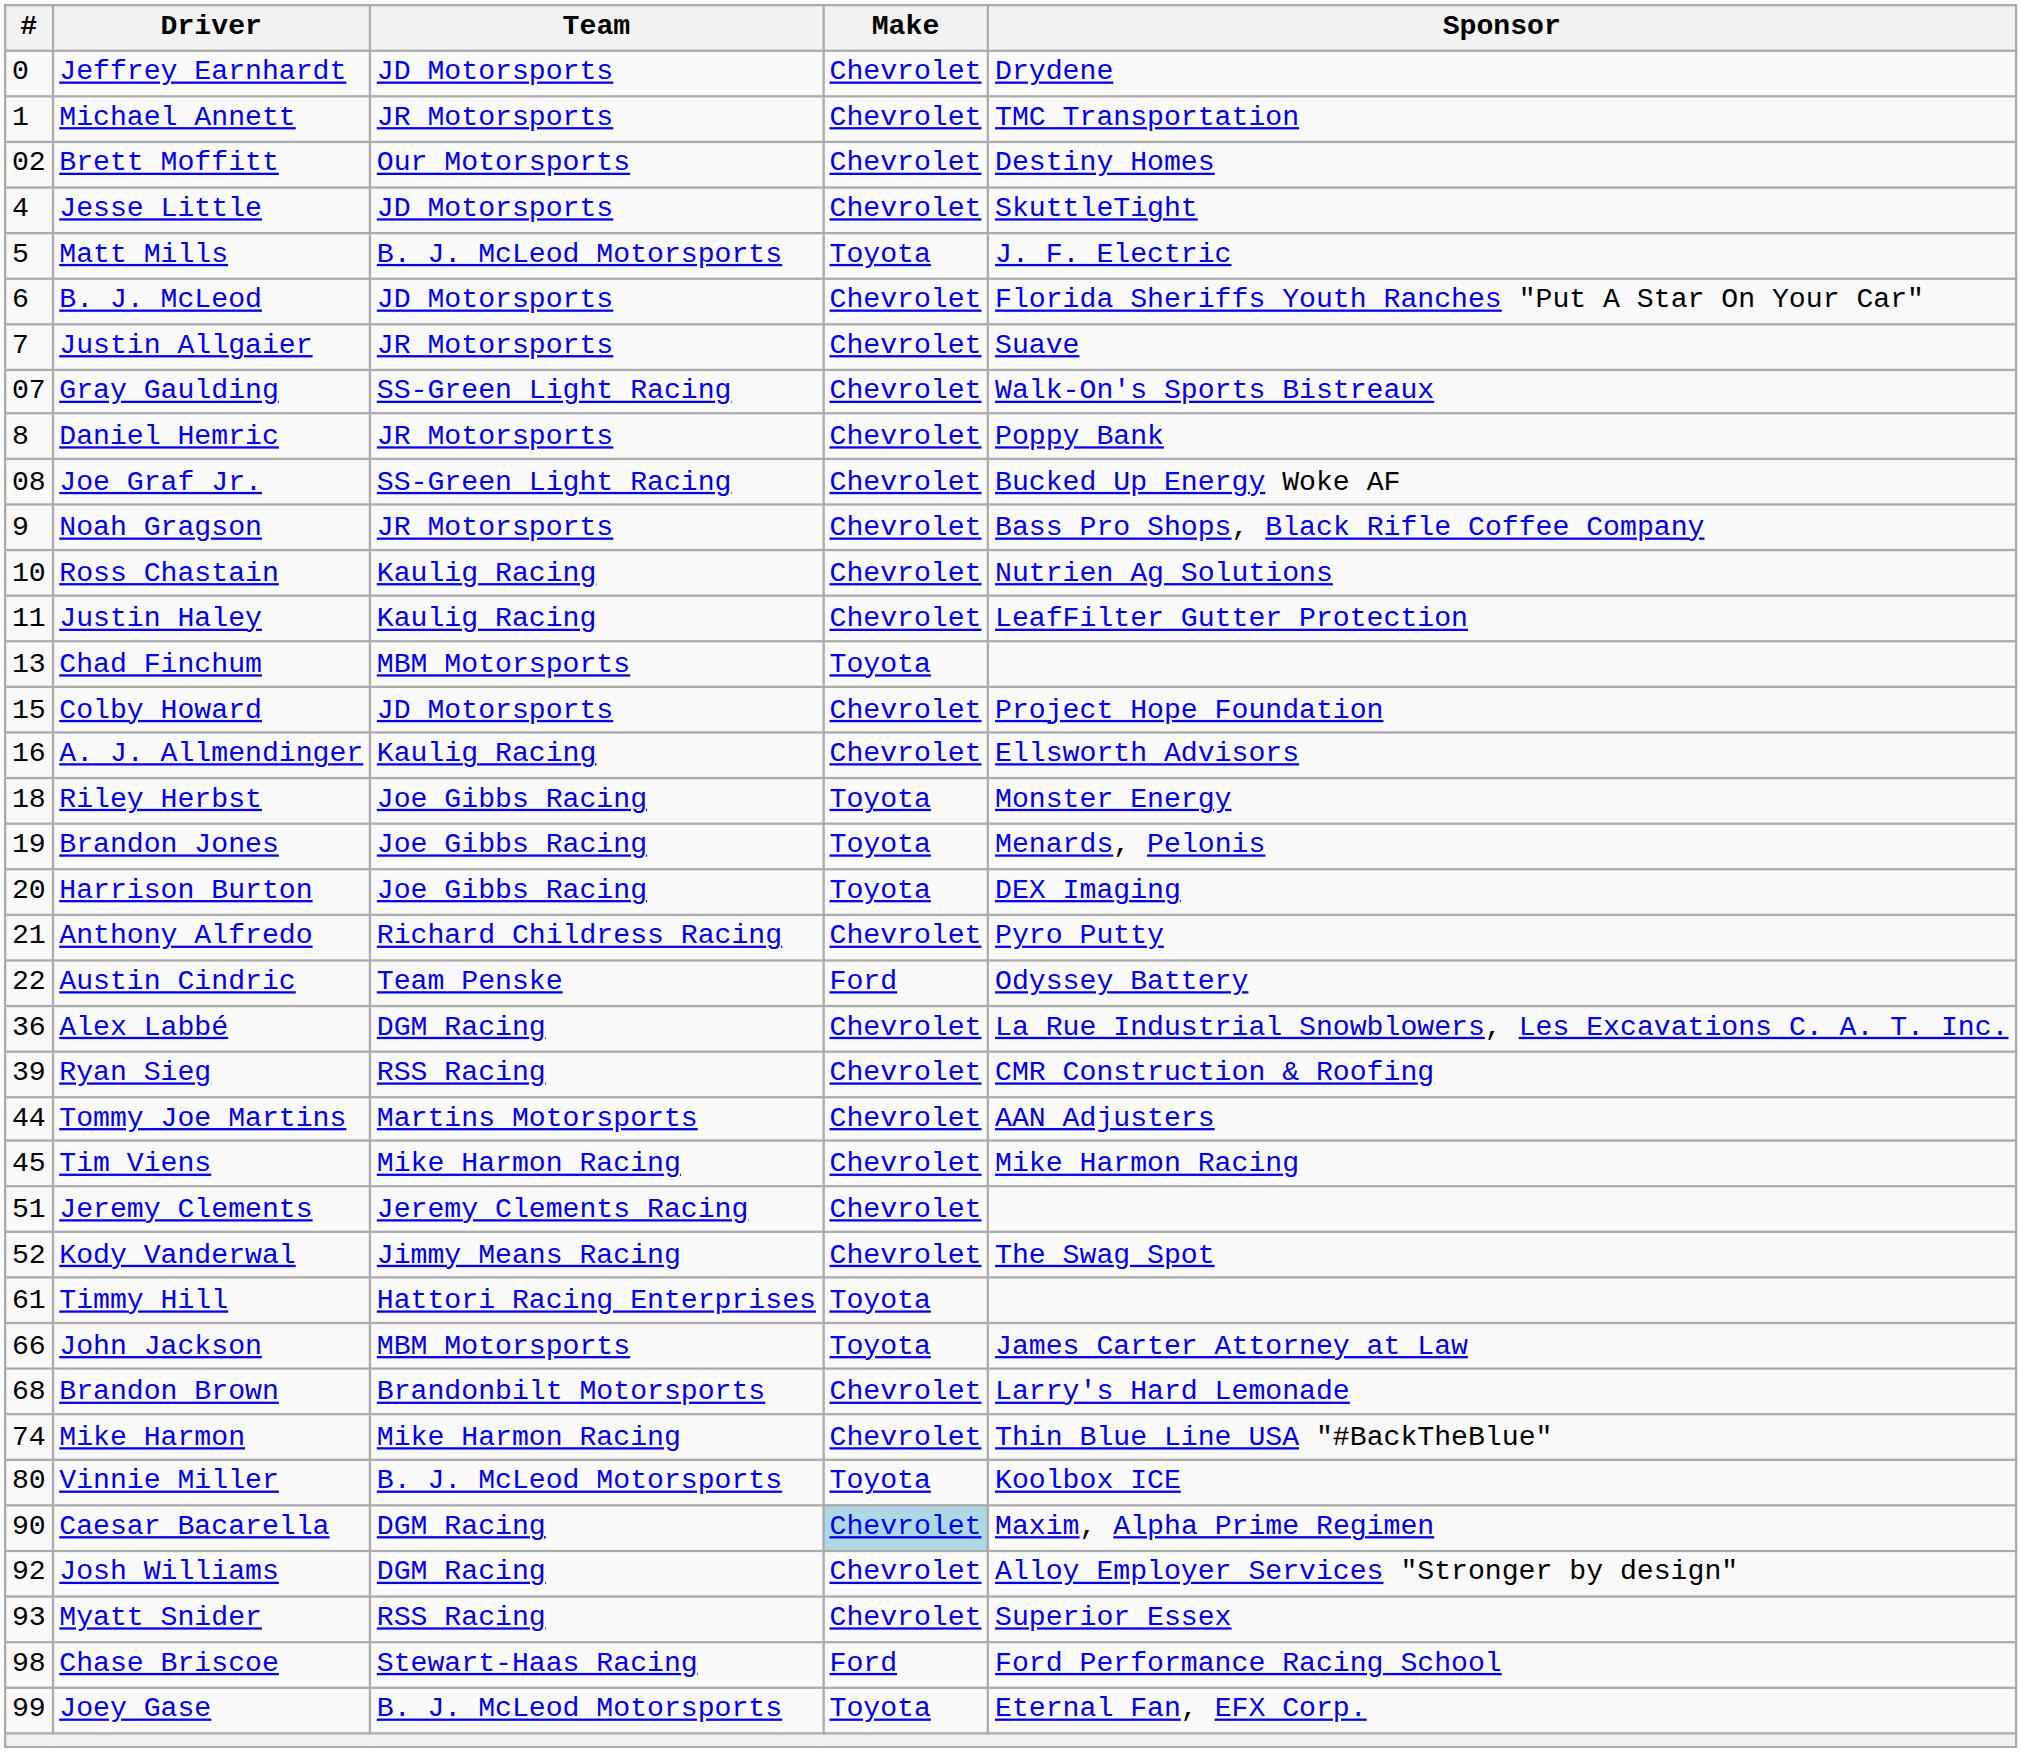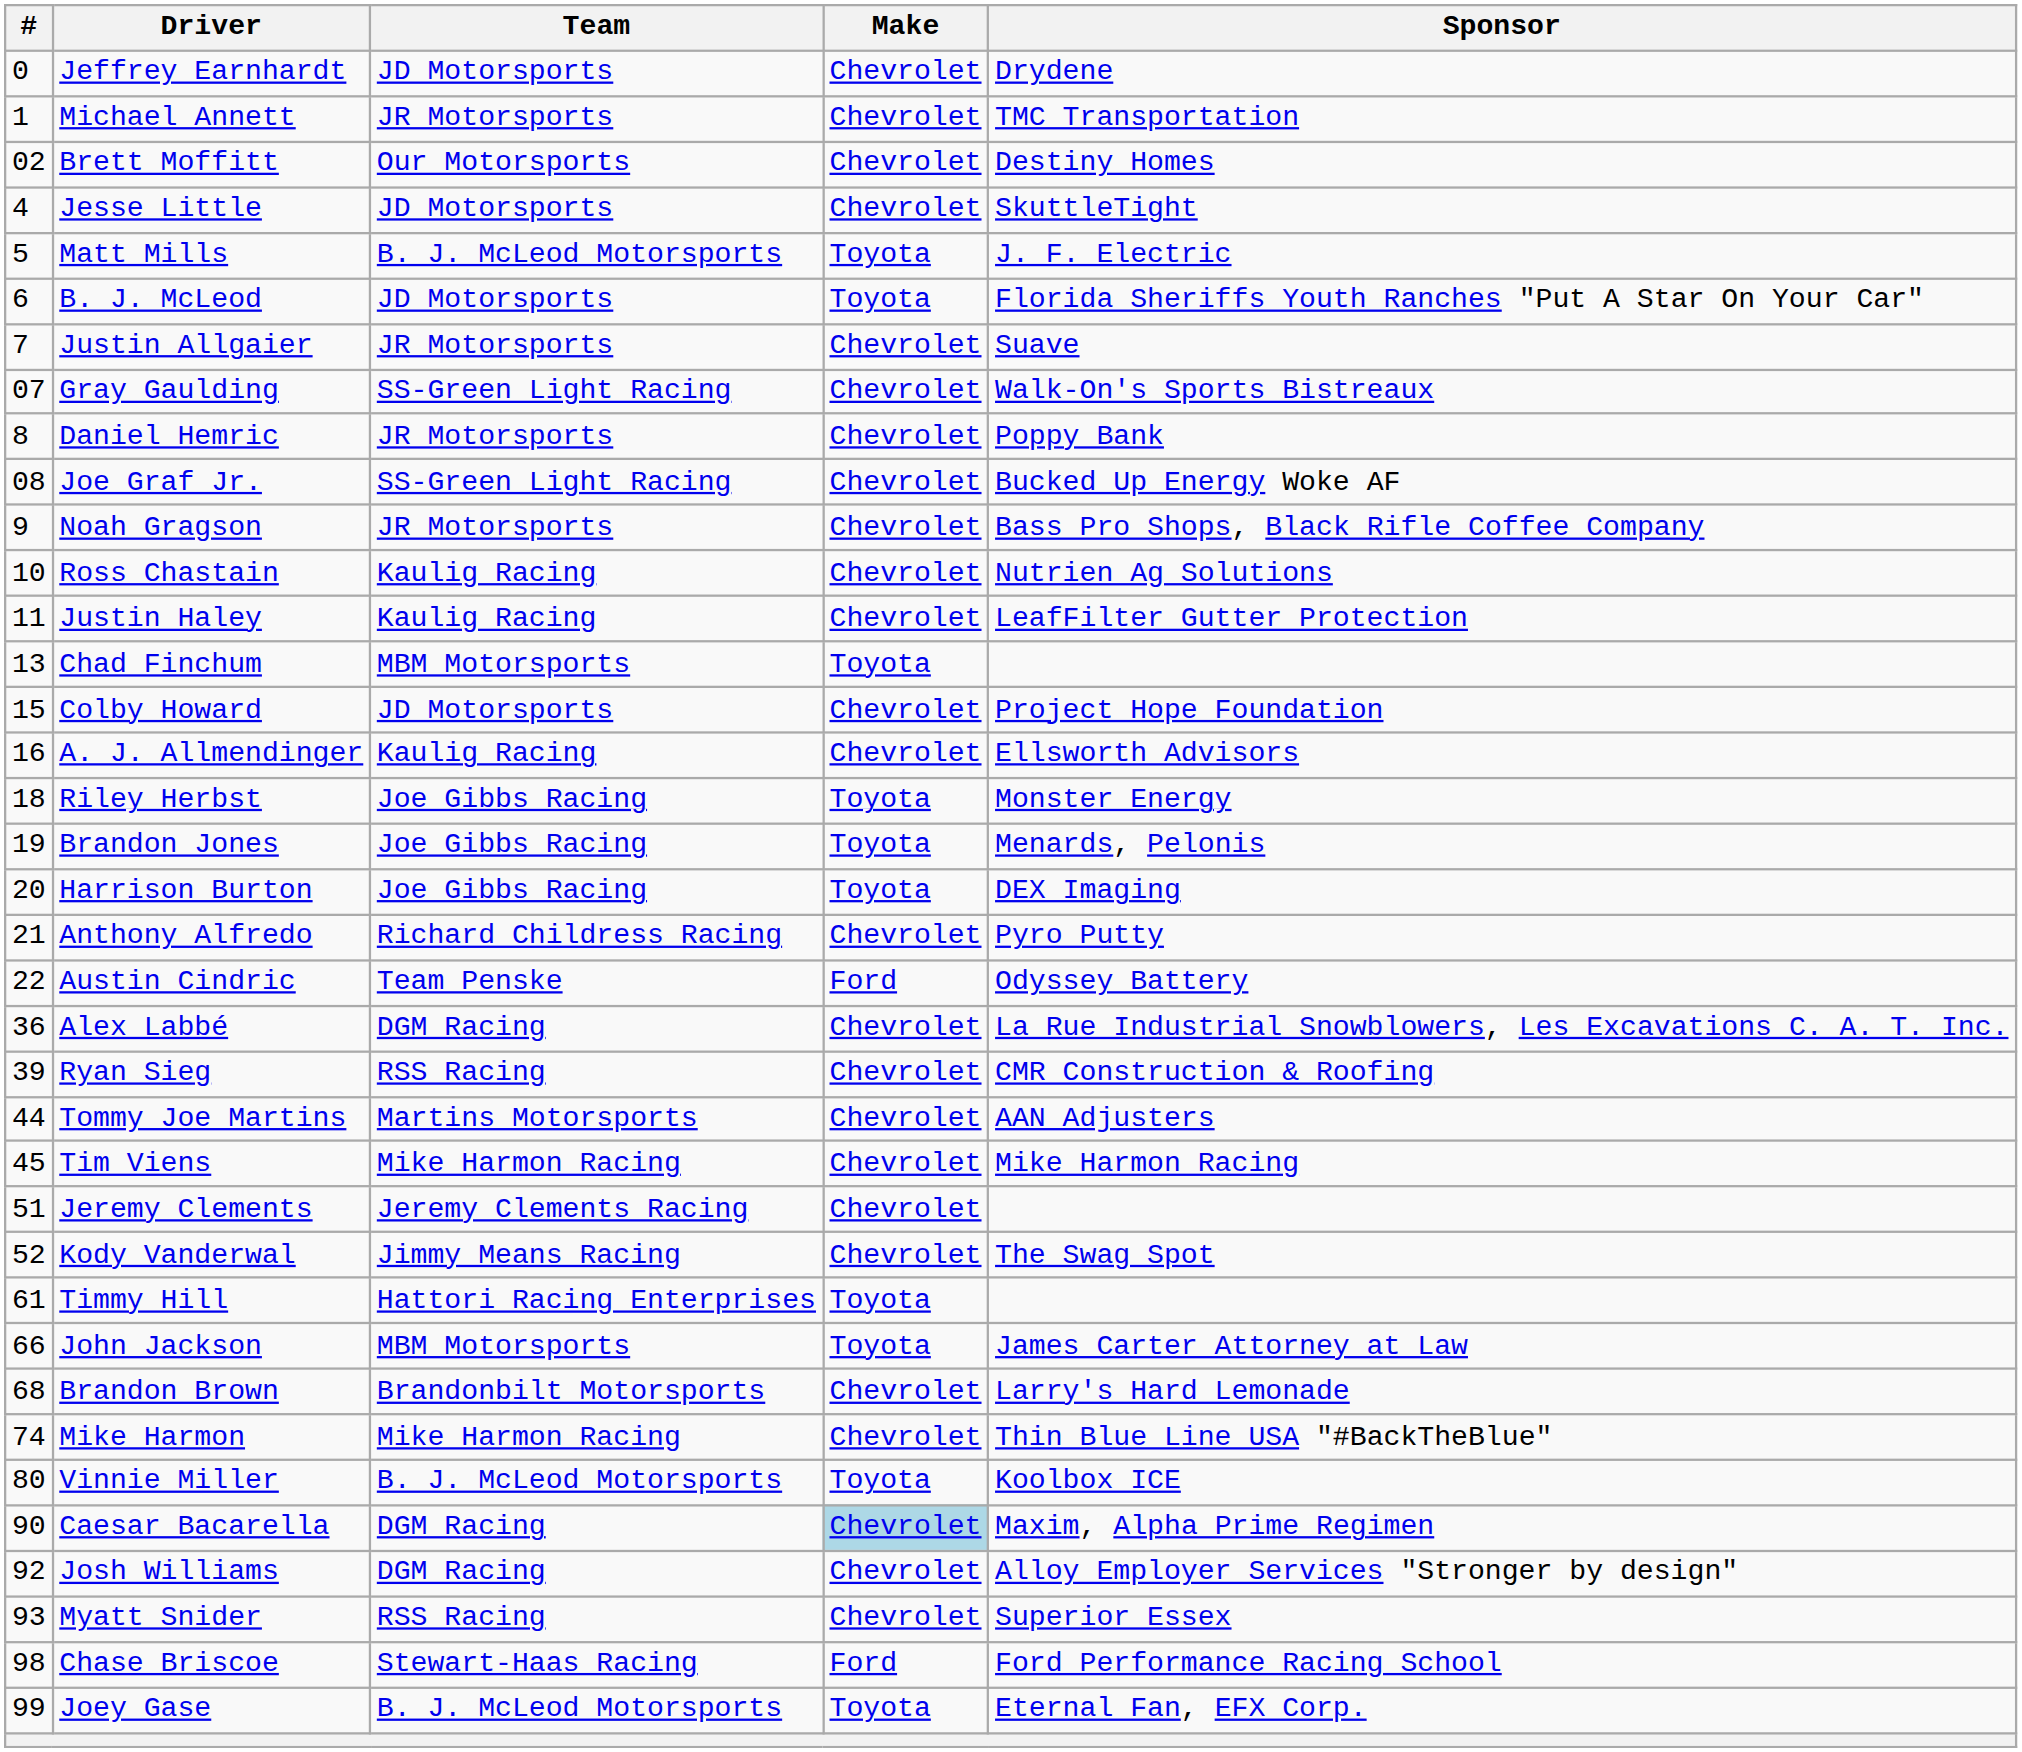B. J. McLeod | Make: Chevrolet -> Toyota
